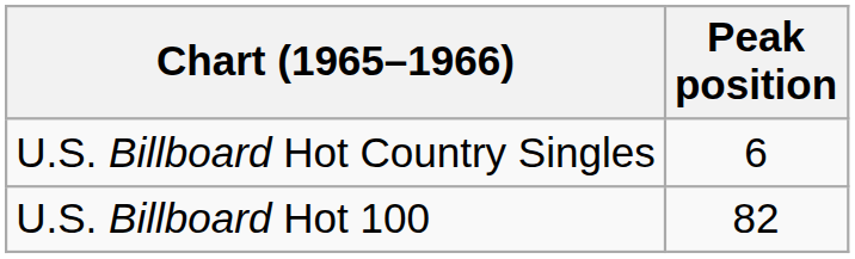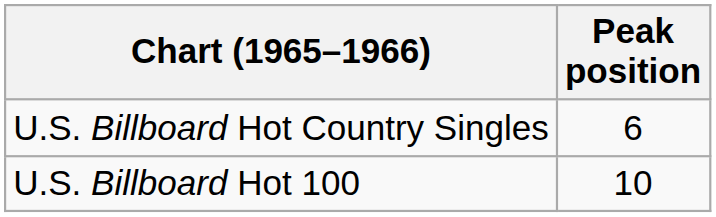U.S. Billboard Hot 100 | Peak position: 82 -> 10
